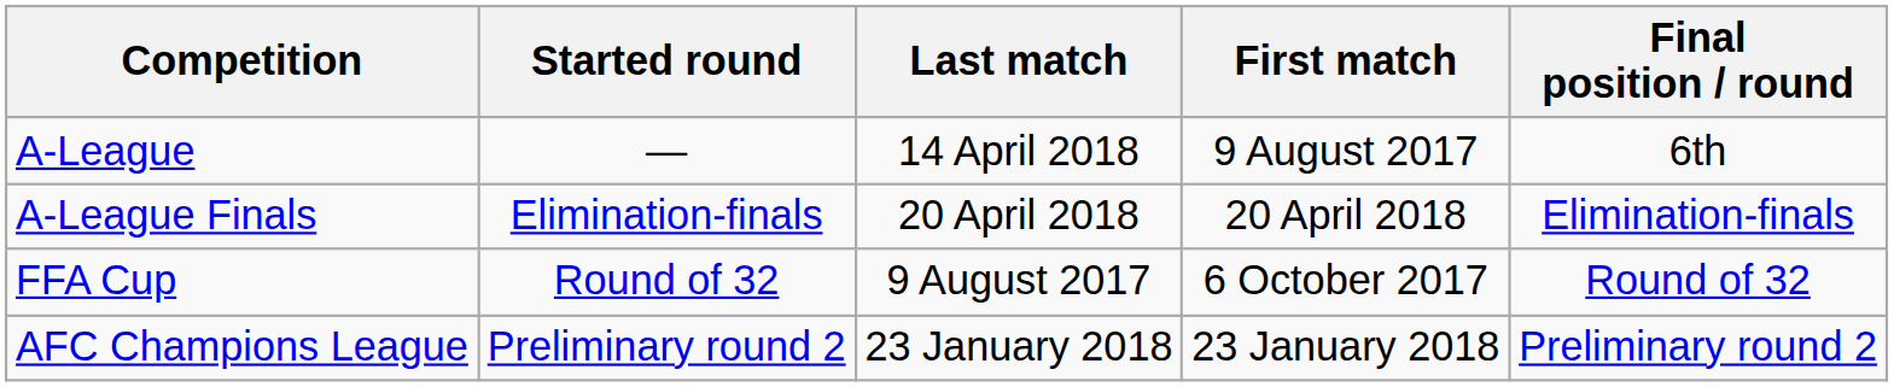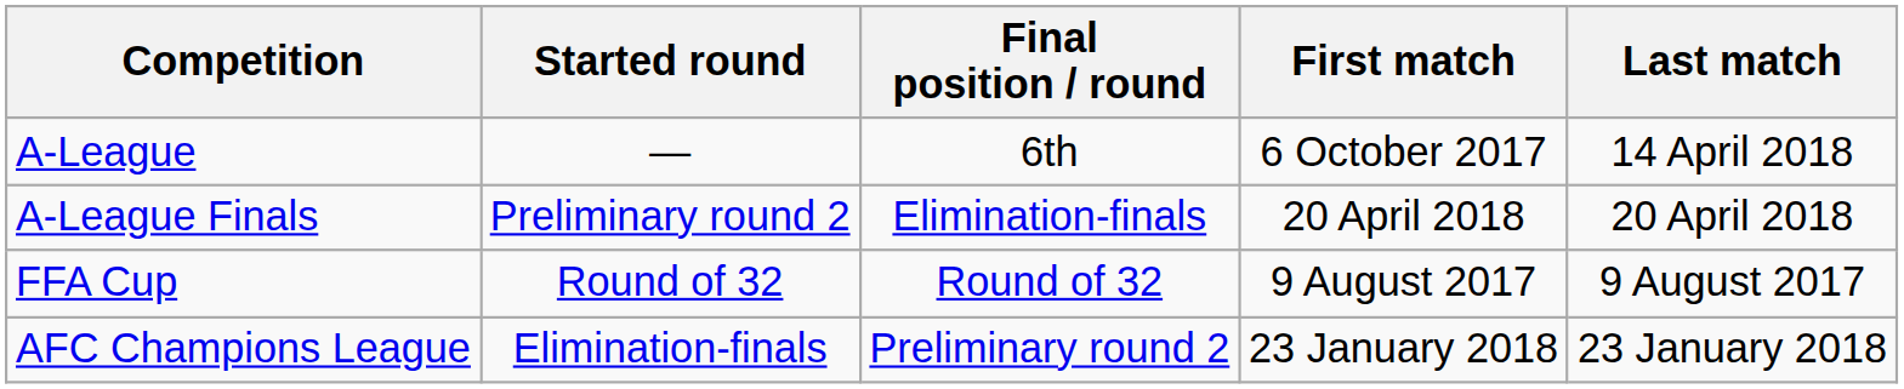columns swapped: Final position / round <-> Last match
A-League | First match: 9 August 2017 -> 6 October 2017
A-League Finals | Started round: Elimination-finals -> Preliminary round 2
FFA Cup | First match: 6 October 2017 -> 9 August 2017
AFC Champions League | Started round: Preliminary round 2 -> Elimination-finals
